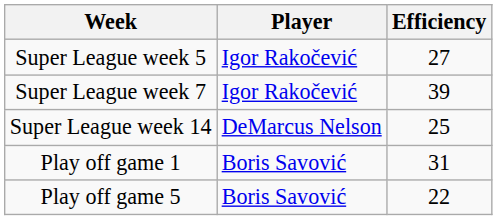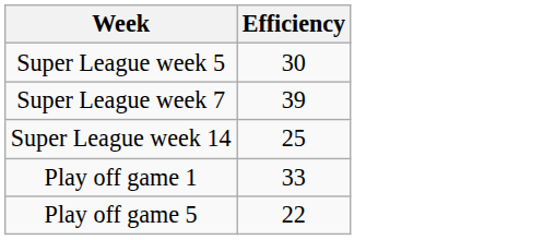- column: Player | Igor Rakočević | Igor Rakočević | DeMarcus Nelson | Boris Savović | Boris Savović
Super League week 5 | Efficiency: 27 -> 30
Play off game 1 | Efficiency: 31 -> 33
